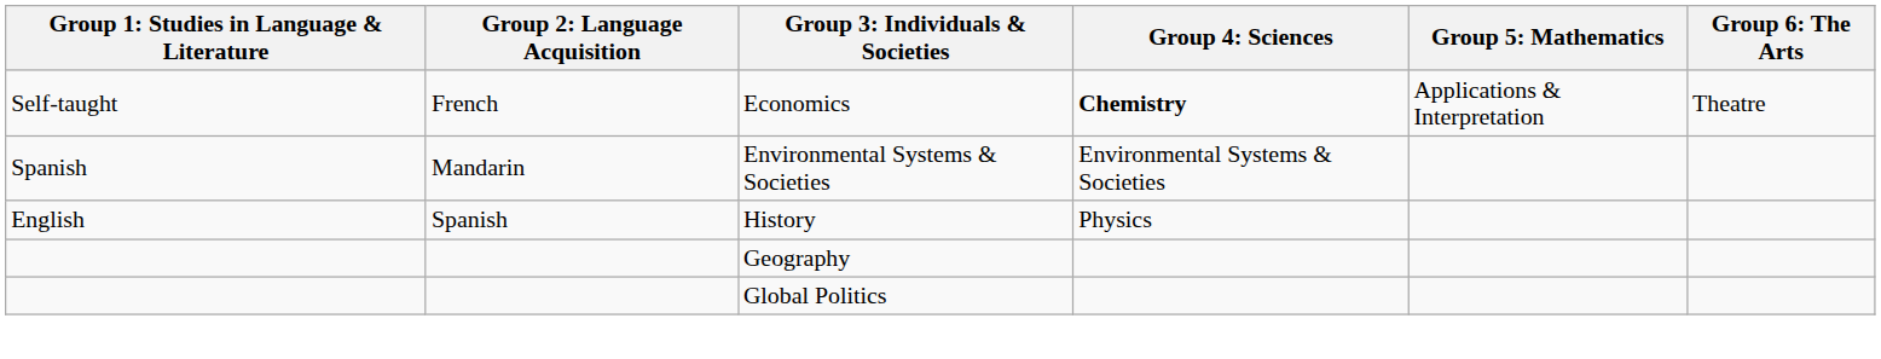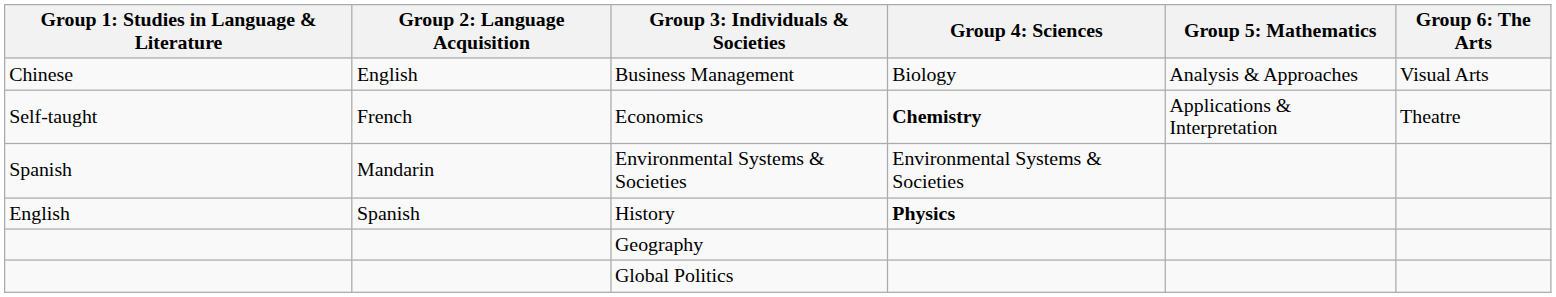+ row: Chinese | English | Business Management | Biology | Analysis & Approaches | Visual Arts
History | column 4: normal -> bold
